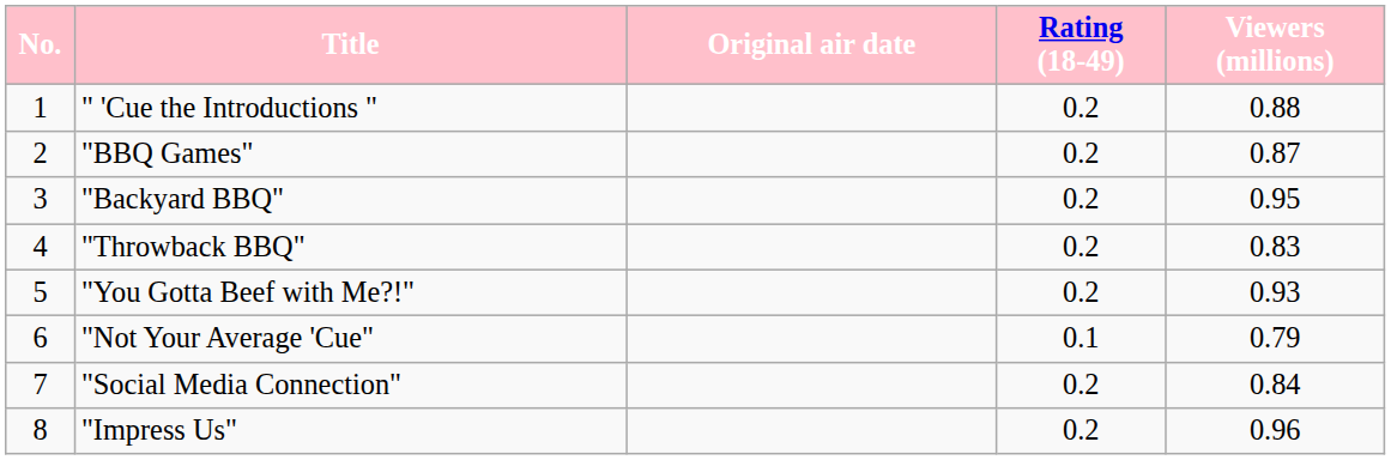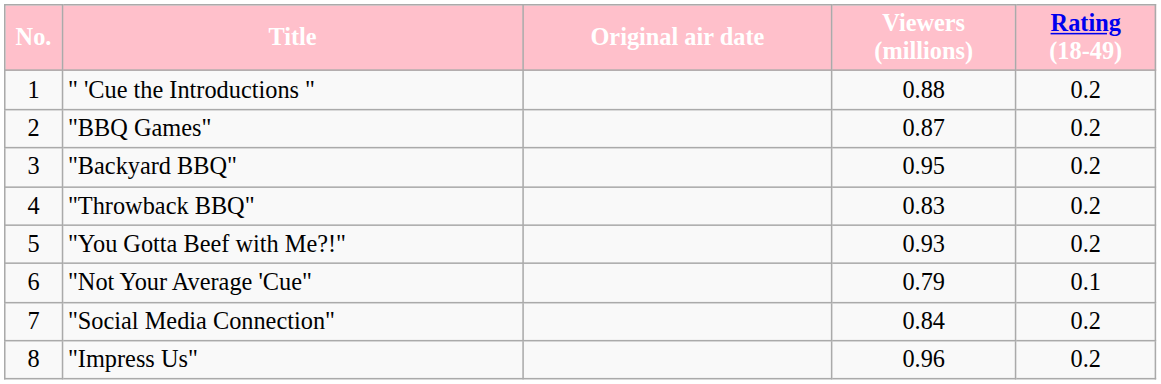columns swapped: Rating (18-49) <-> Viewers (millions)
